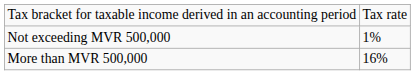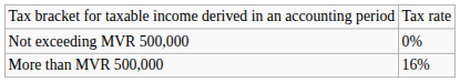Not exceeding MVR 500,000 | column 2: 1% -> 0%
